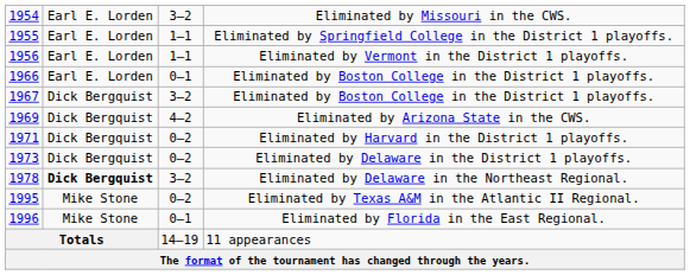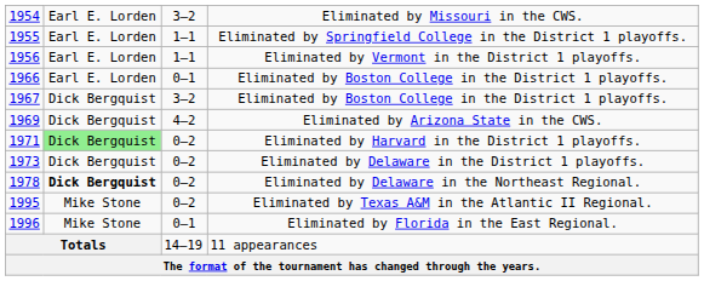Eliminated by Harvard in the District 1 playoffs. | column 2: no background -> lightgreen background
Eliminated by Delaware in the Northeast Regional. | column 3: 3–2 -> 0–2
